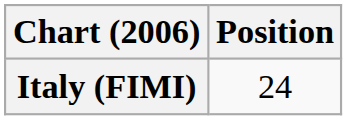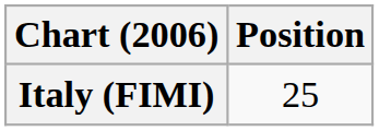Italy (FIMI) | Position: 24 -> 25
